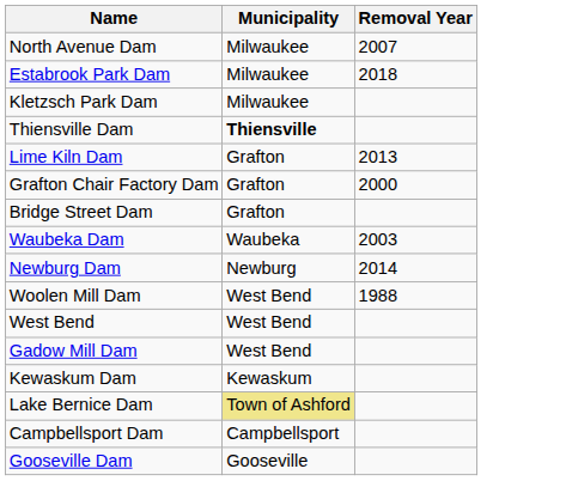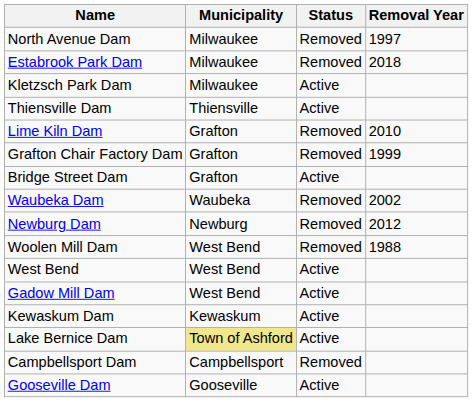+ column: Status | Removed | Removed | Active | Active | Removed | Removed | Active | Removed | Removed | Removed | Active | Active | Active | Active | Removed | Active
North Avenue Dam | Removal Year: 2007 -> 1997
Thiensville Dam | Municipality: bold -> normal
Lime Kiln Dam | Removal Year: 2013 -> 2010
Grafton Chair Factory Dam | Removal Year: 2000 -> 1999
Waubeka Dam | Removal Year: 2003 -> 2002
Newburg Dam | Removal Year: 2014 -> 2012
